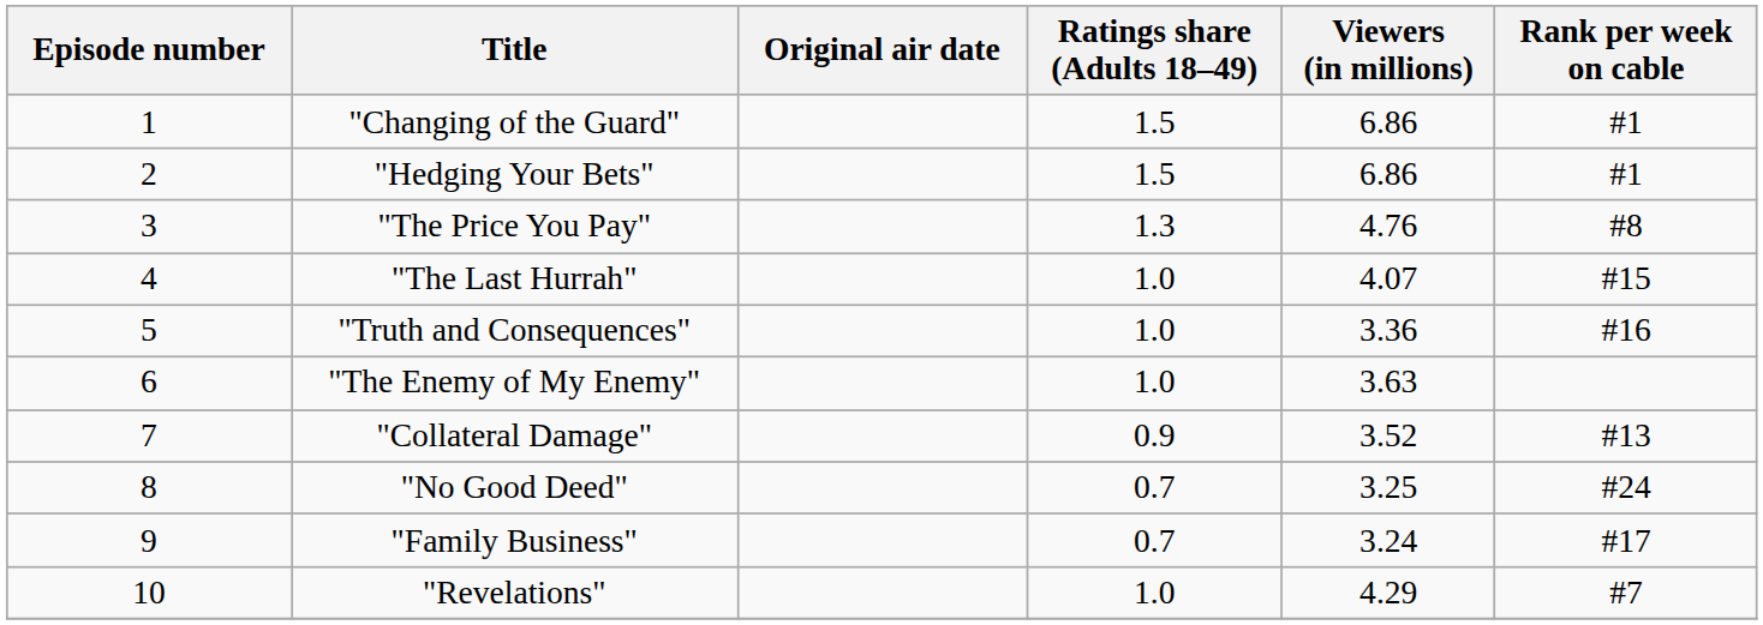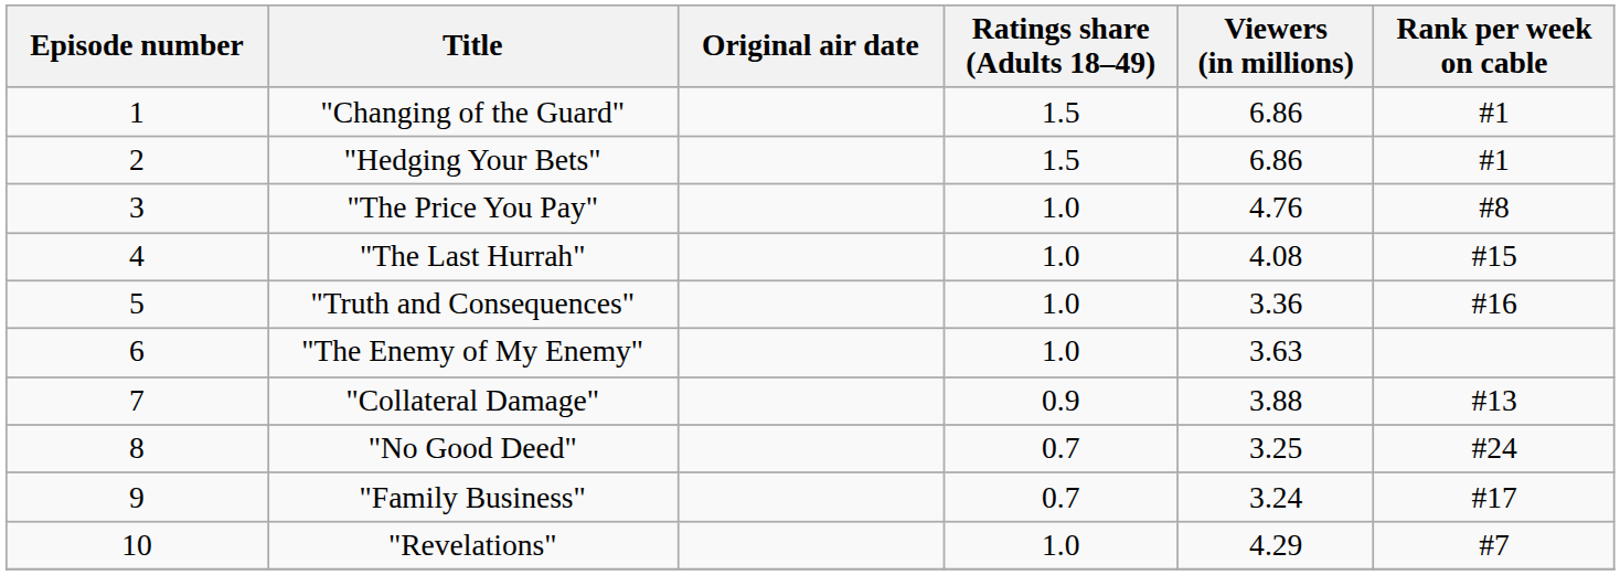"The Price You Pay" | Ratings share (Adults 18–49): 1.3 -> 1.0
"The Last Hurrah" | Viewers (in millions): 4.07 -> 4.08
"Collateral Damage" | Viewers (in millions): 3.52 -> 3.88
